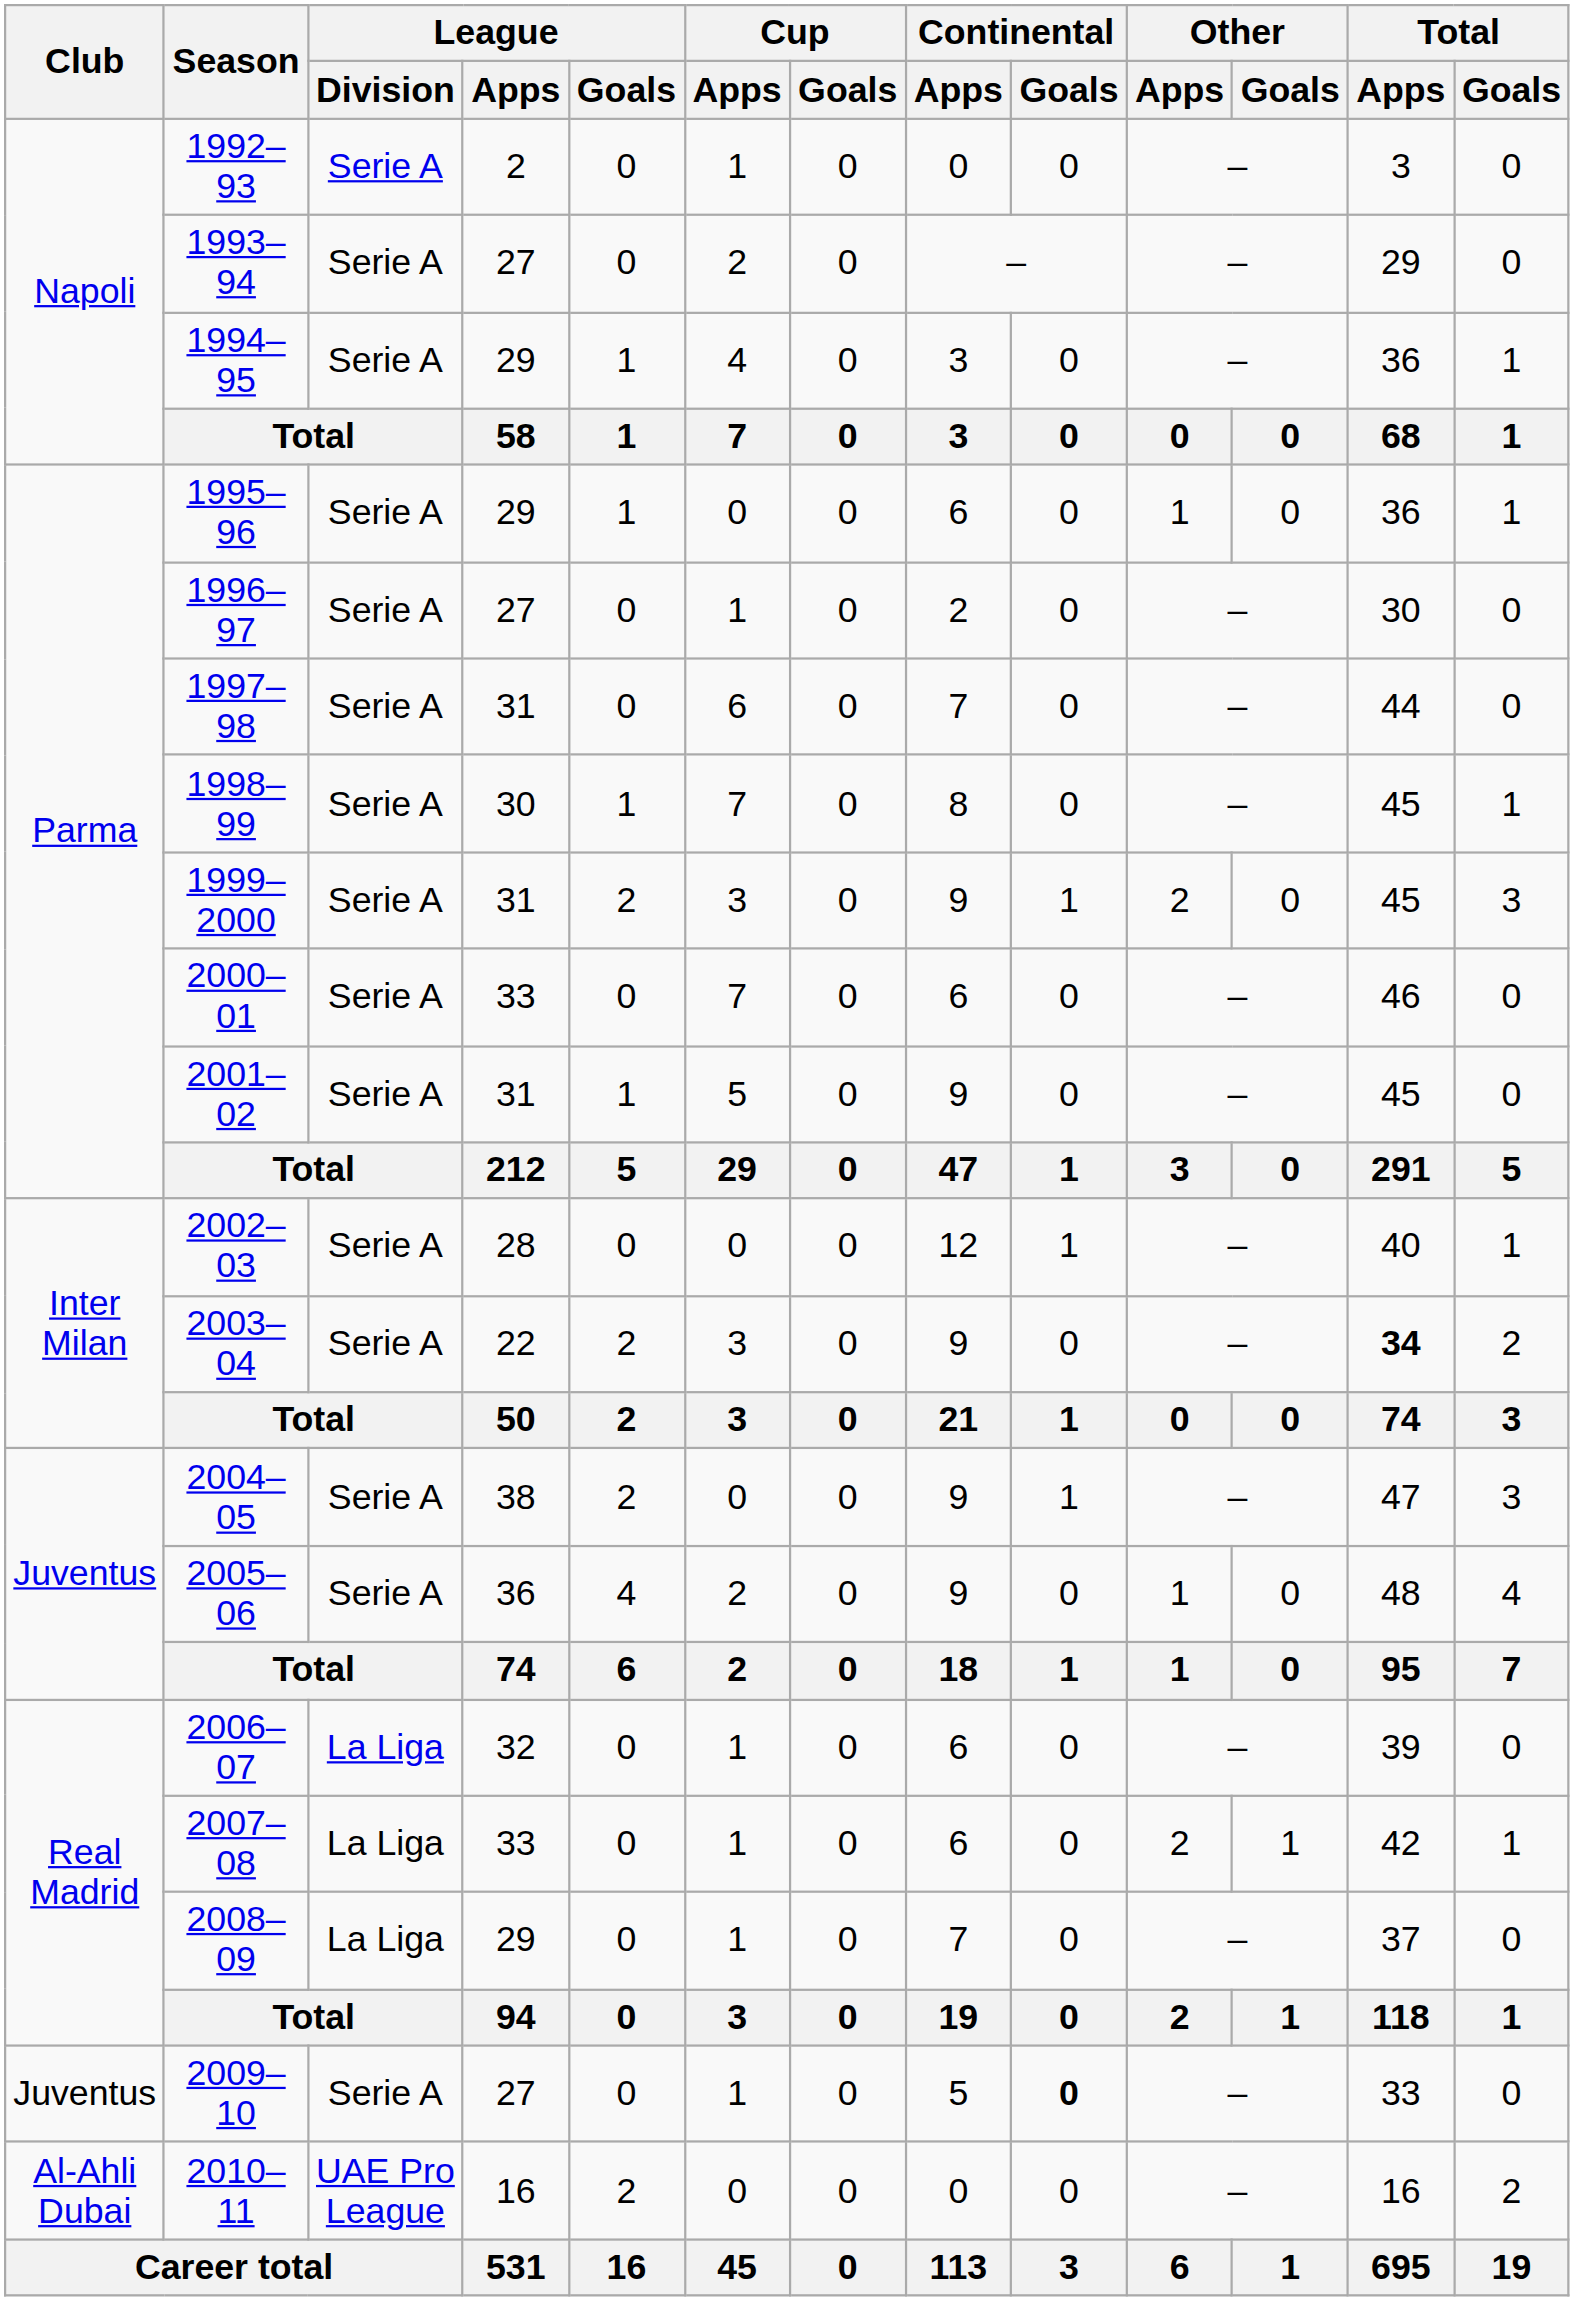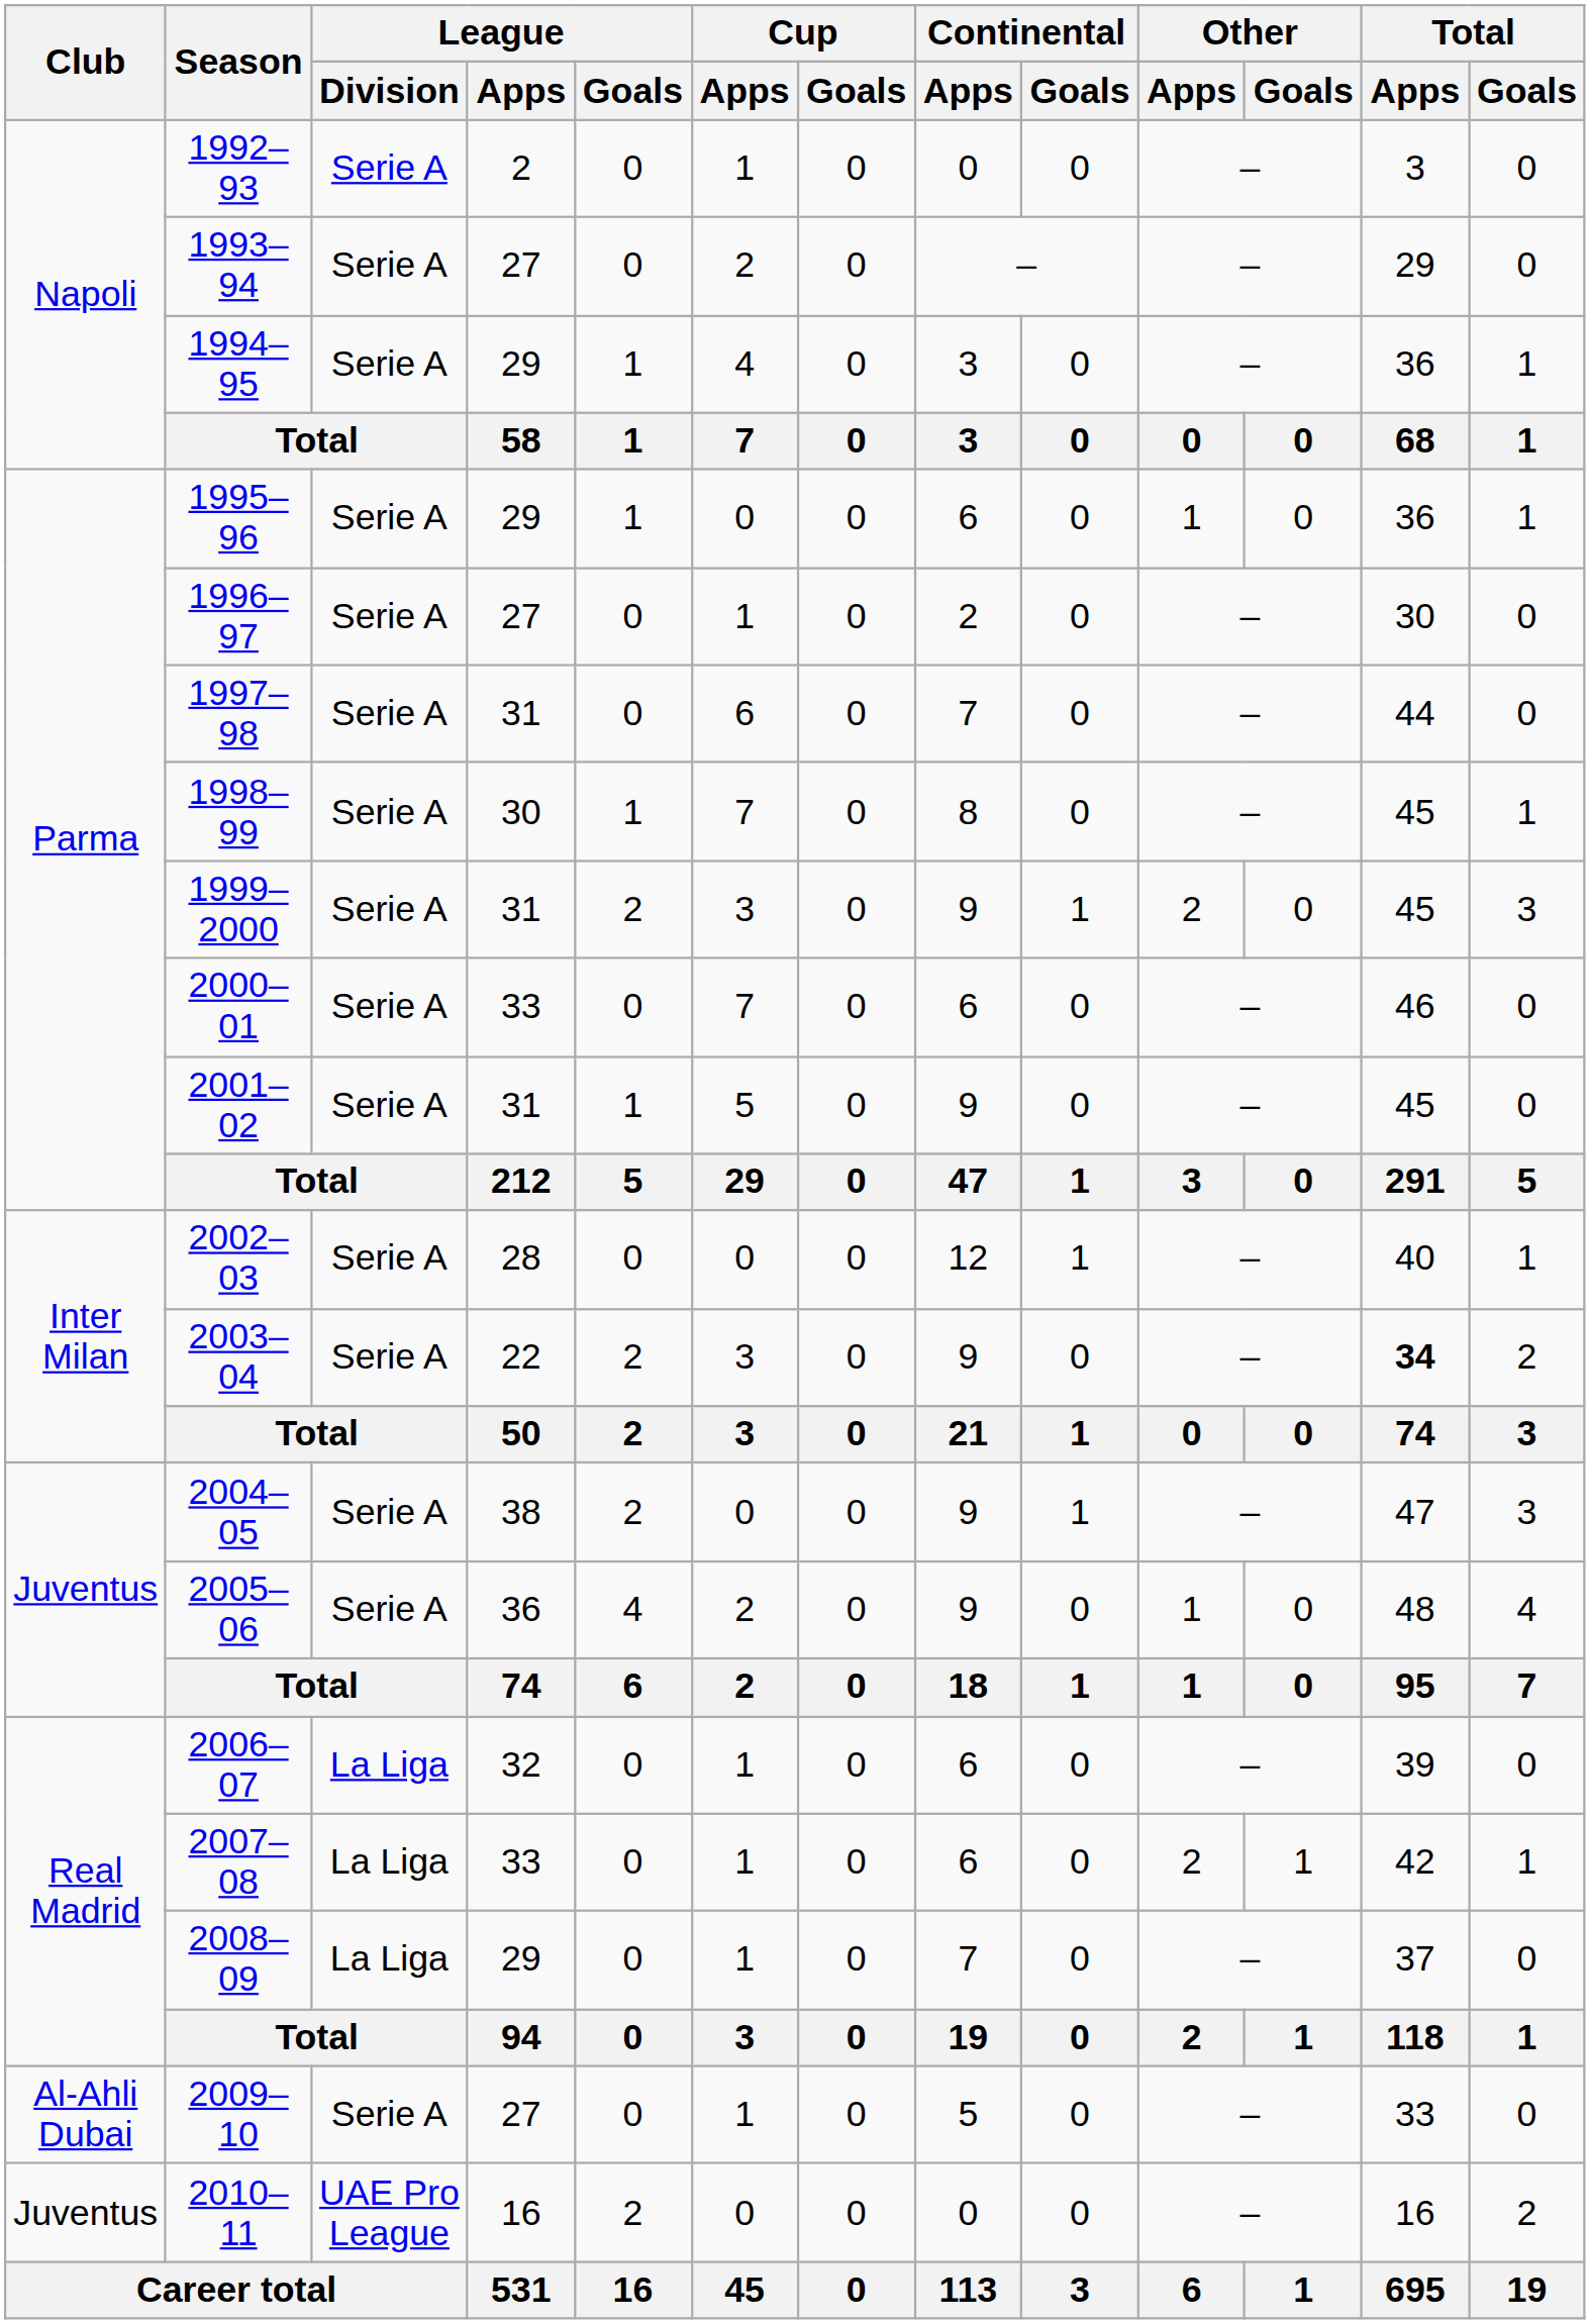2009–10 | Club: Juventus -> Al-Ahli Dubai
2009–10 | Continental / Goals: bold -> normal
2010–11 | Club: Al-Ahli Dubai -> Juventus
